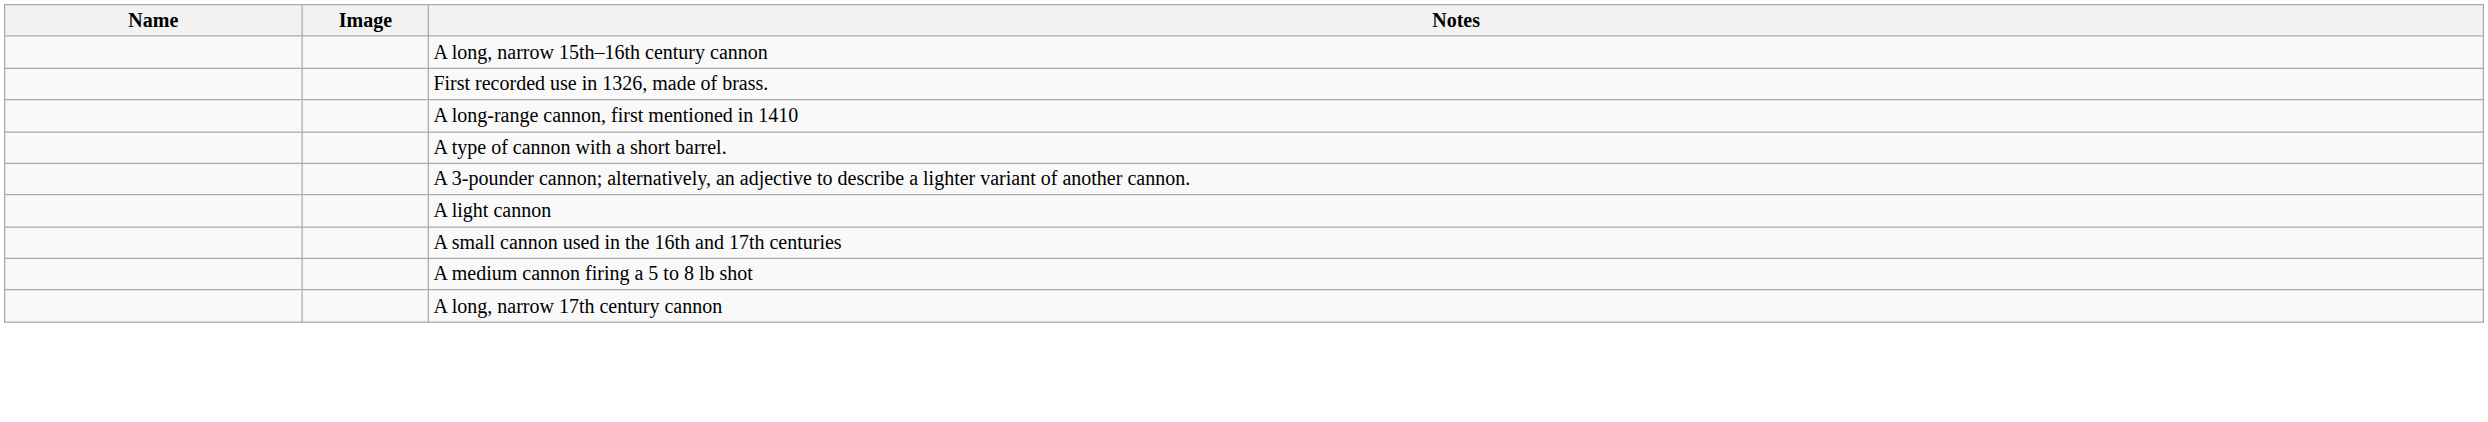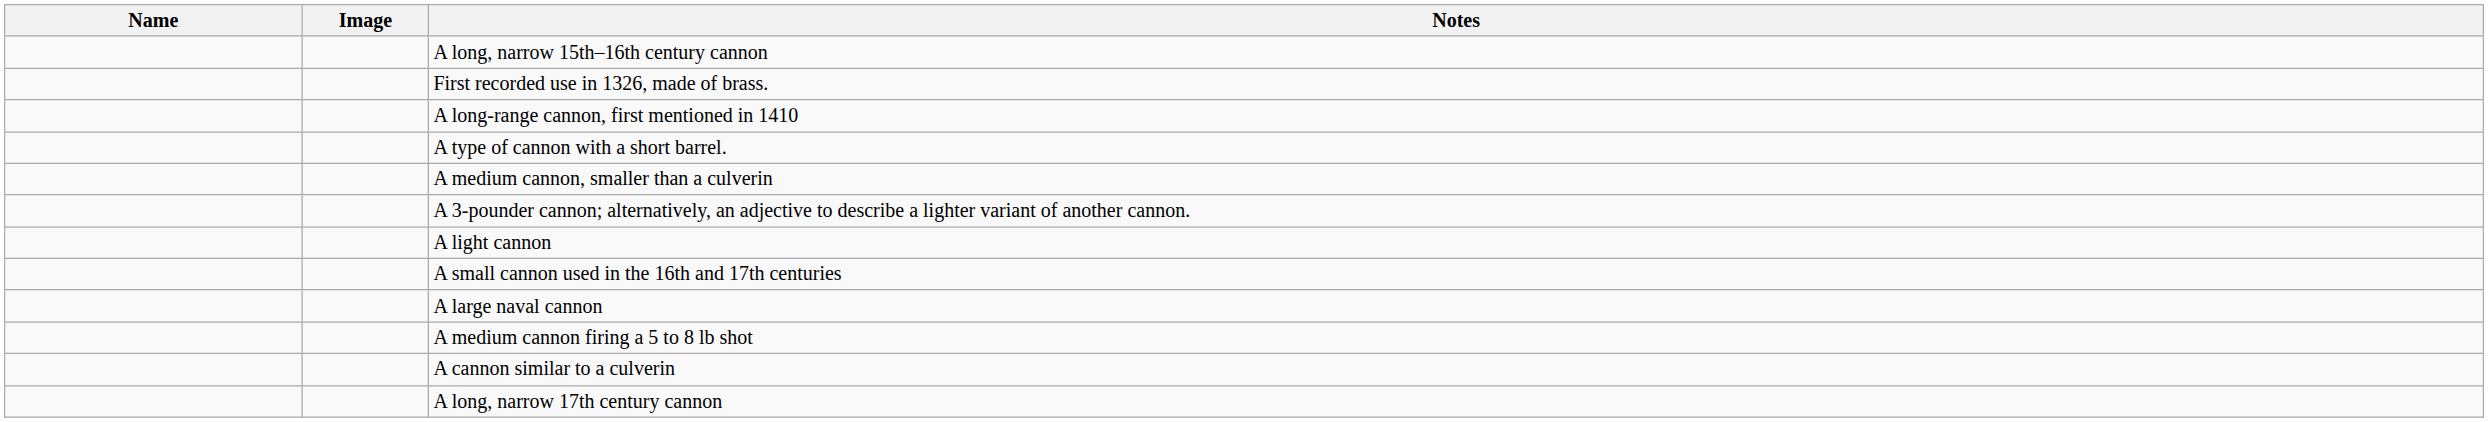+ row: A medium cannon, smaller than a culverin
+ row: A large naval cannon
+ row: A cannon similar to a culverin
